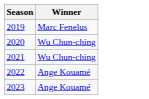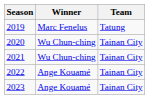+ column: Team | Tatung | Tainan City | Tainan City | Tainan City | Tainan City
